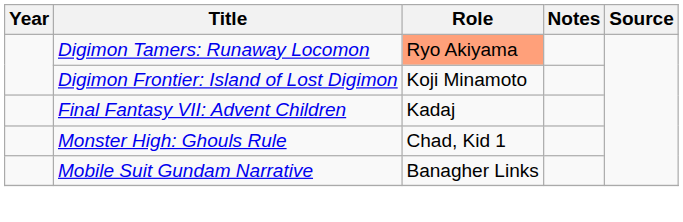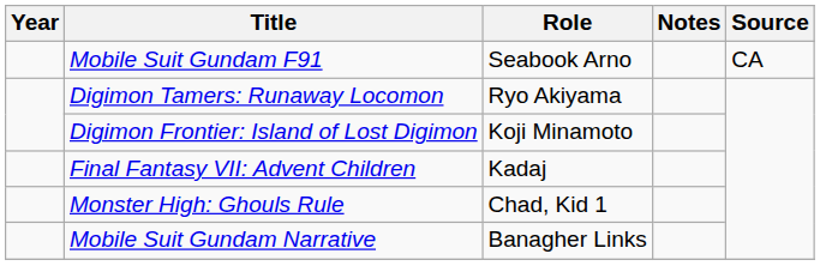+ row: Mobile Suit Gundam F91 | Seabook Arno | CA
Digimon Tamers: Runaway Locomon | Role: lightsalmon background -> no background
